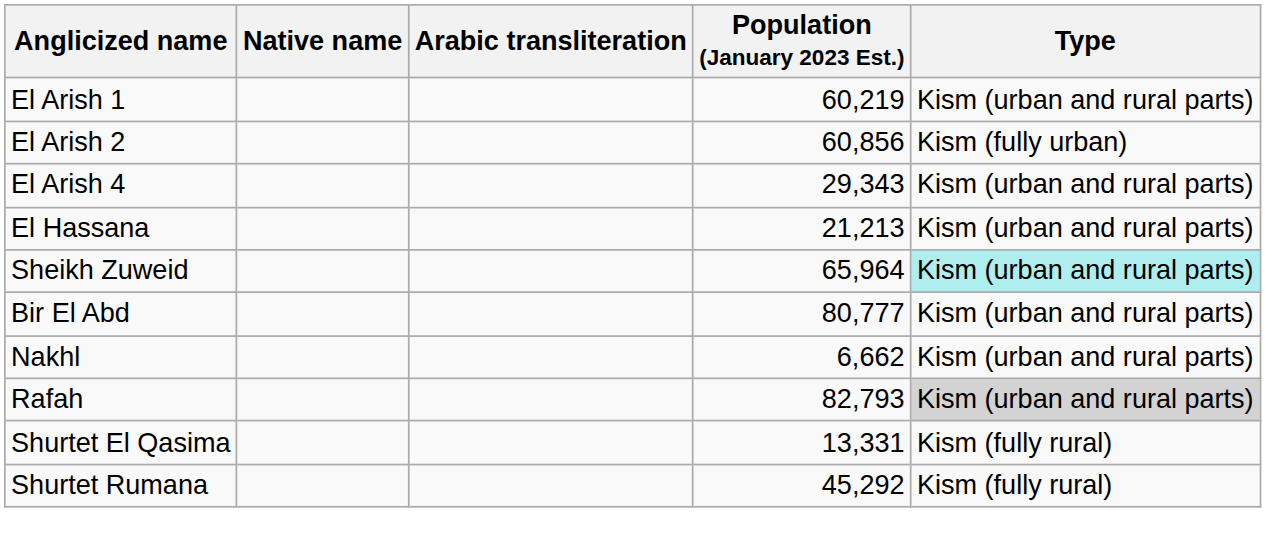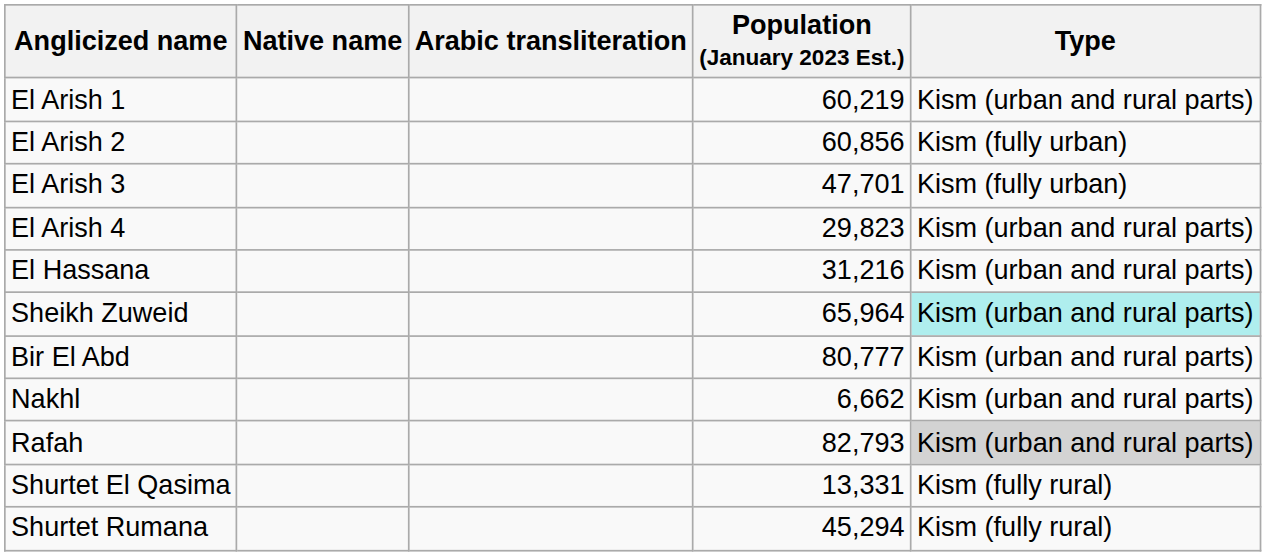+ row: El Arish 3 | 47,701 | Kism (fully urban)
El Arish 4 | Population (January 2023 Est.): 29,343 -> 29,823
El Hassana | Population (January 2023 Est.): 21,213 -> 31,216
Shurtet Rumana | Population (January 2023 Est.): 45,292 -> 45,294
